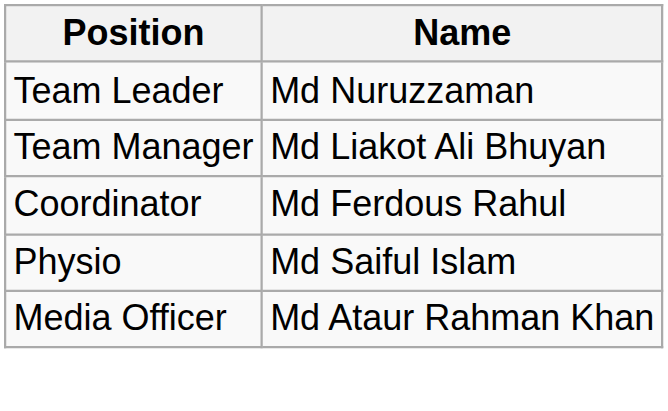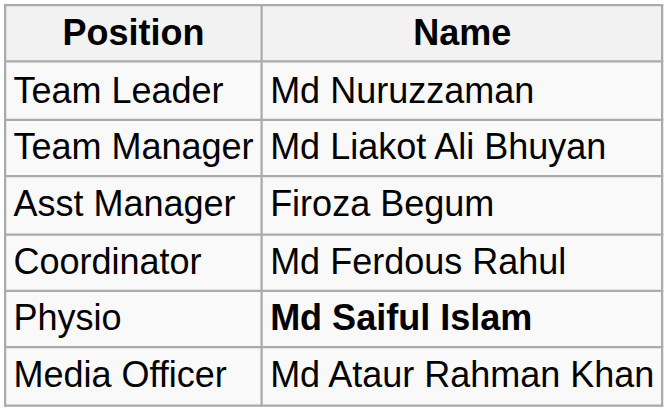+ row: Asst Manager | Firoza Begum
Physio | Name: normal -> bold
